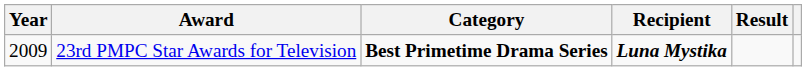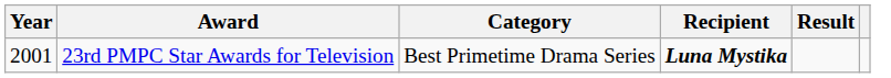23rd PMPC Star Awards for Television | Year: 2009 -> 2001
23rd PMPC Star Awards for Television | Category: bold -> normal
